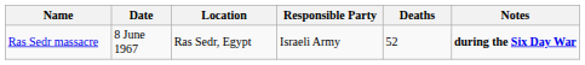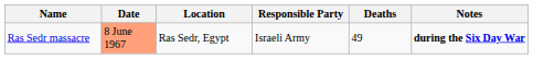Ras Sedr massacre | Date: no background -> lightsalmon background
Ras Sedr massacre | Deaths: 52 -> 49
